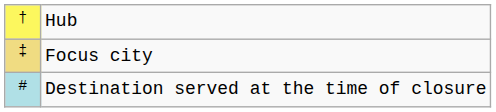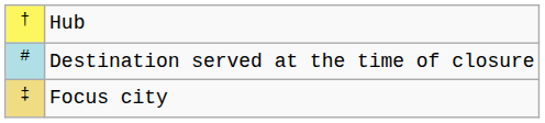rows swapped: Focus city <-> Destination served at the time of closure
